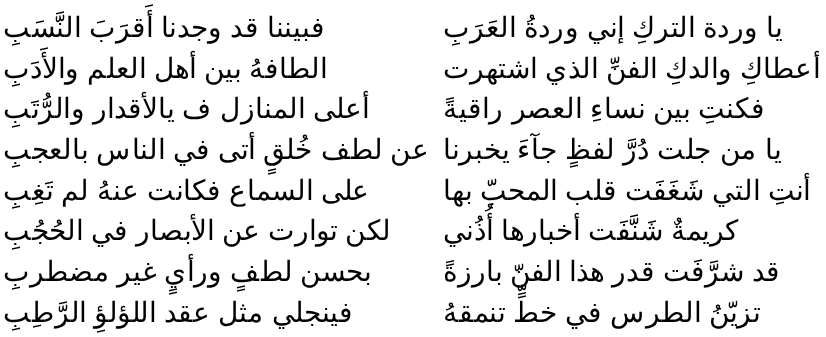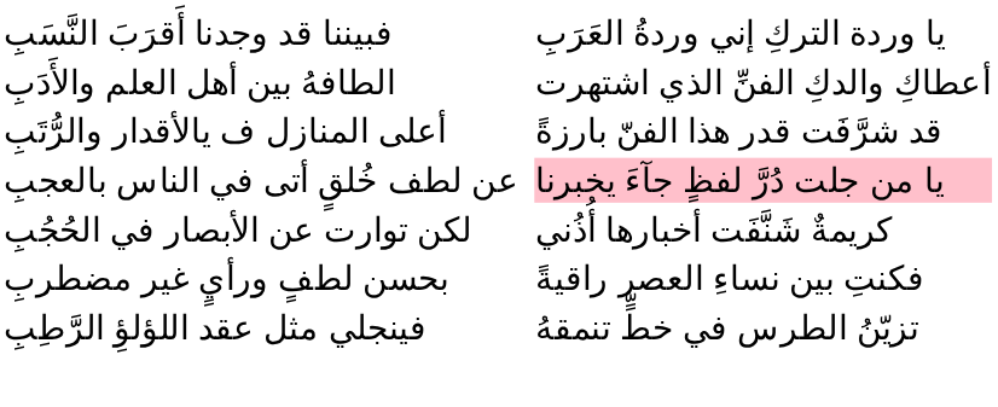أعلى المنازل ف يالأقدار والرُّتَبِ | column 3: فكنتِ بين نساءِ العصر راقيةً -> قد شرَّفَت قدر هذا الفنّ بارزةً
عن لطف خُلقٍ أتى في الناس بالعجبِ | column 3: no background -> pink background
- row: على السماع فكانت عنهُ لم تَغِبِ | أنتِ التي شَغَفَت قلب المحبّ بها
بحسن لطفٍ ورأيٍ غير مضطربِ | column 3: قد شرَّفَت قدر هذا الفنّ بارزةً -> فكنتِ بين نساءِ العصر راقيةً
